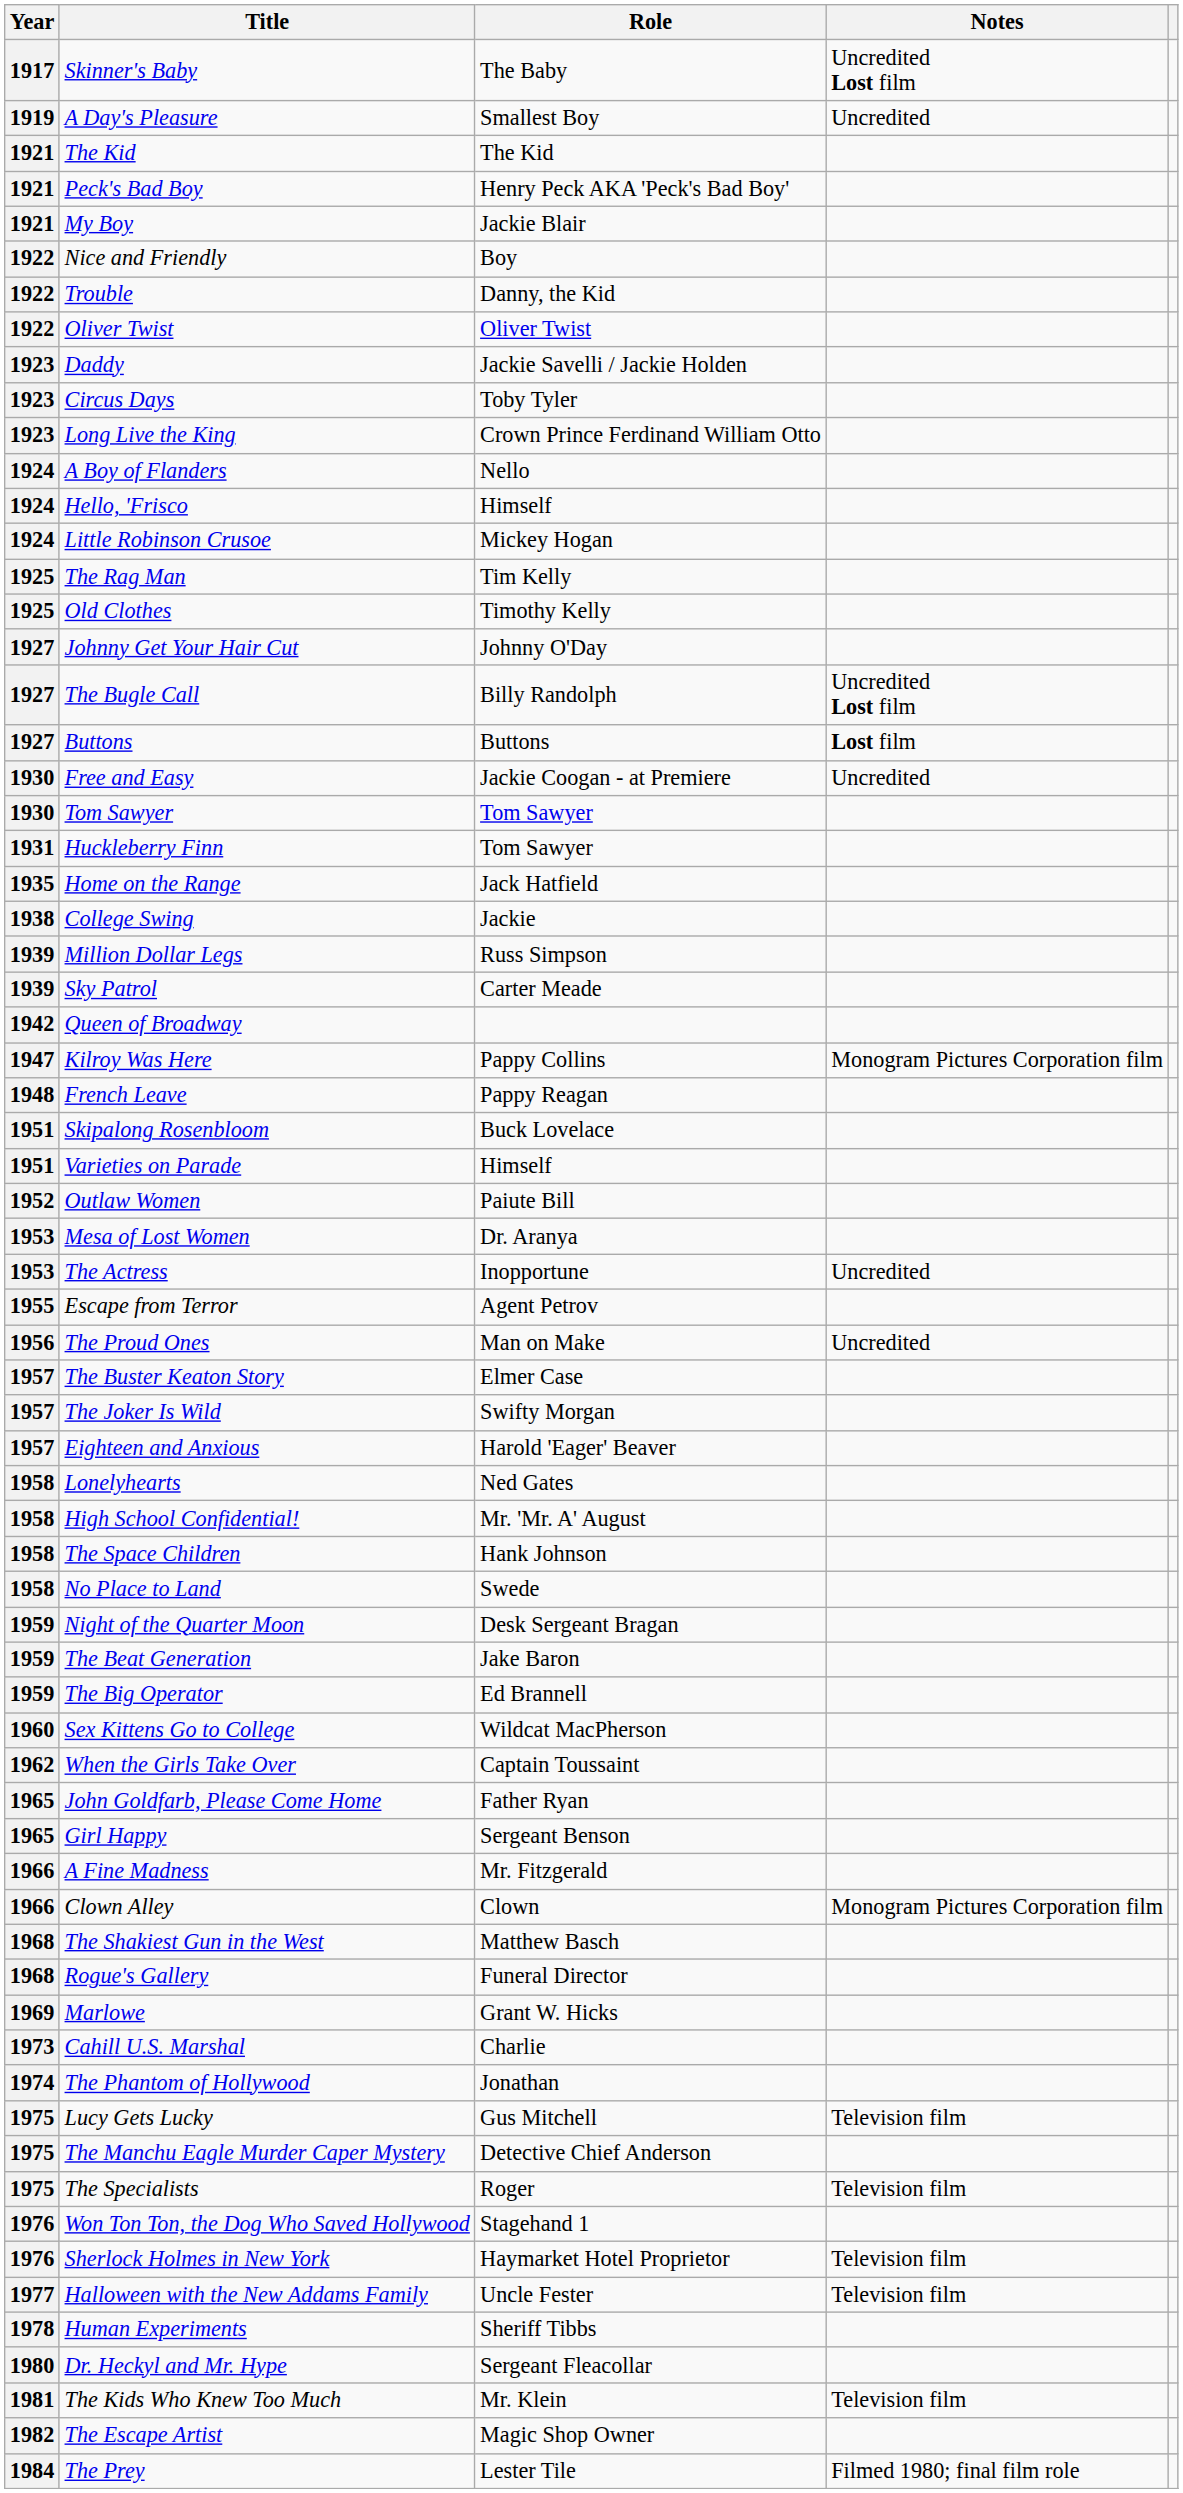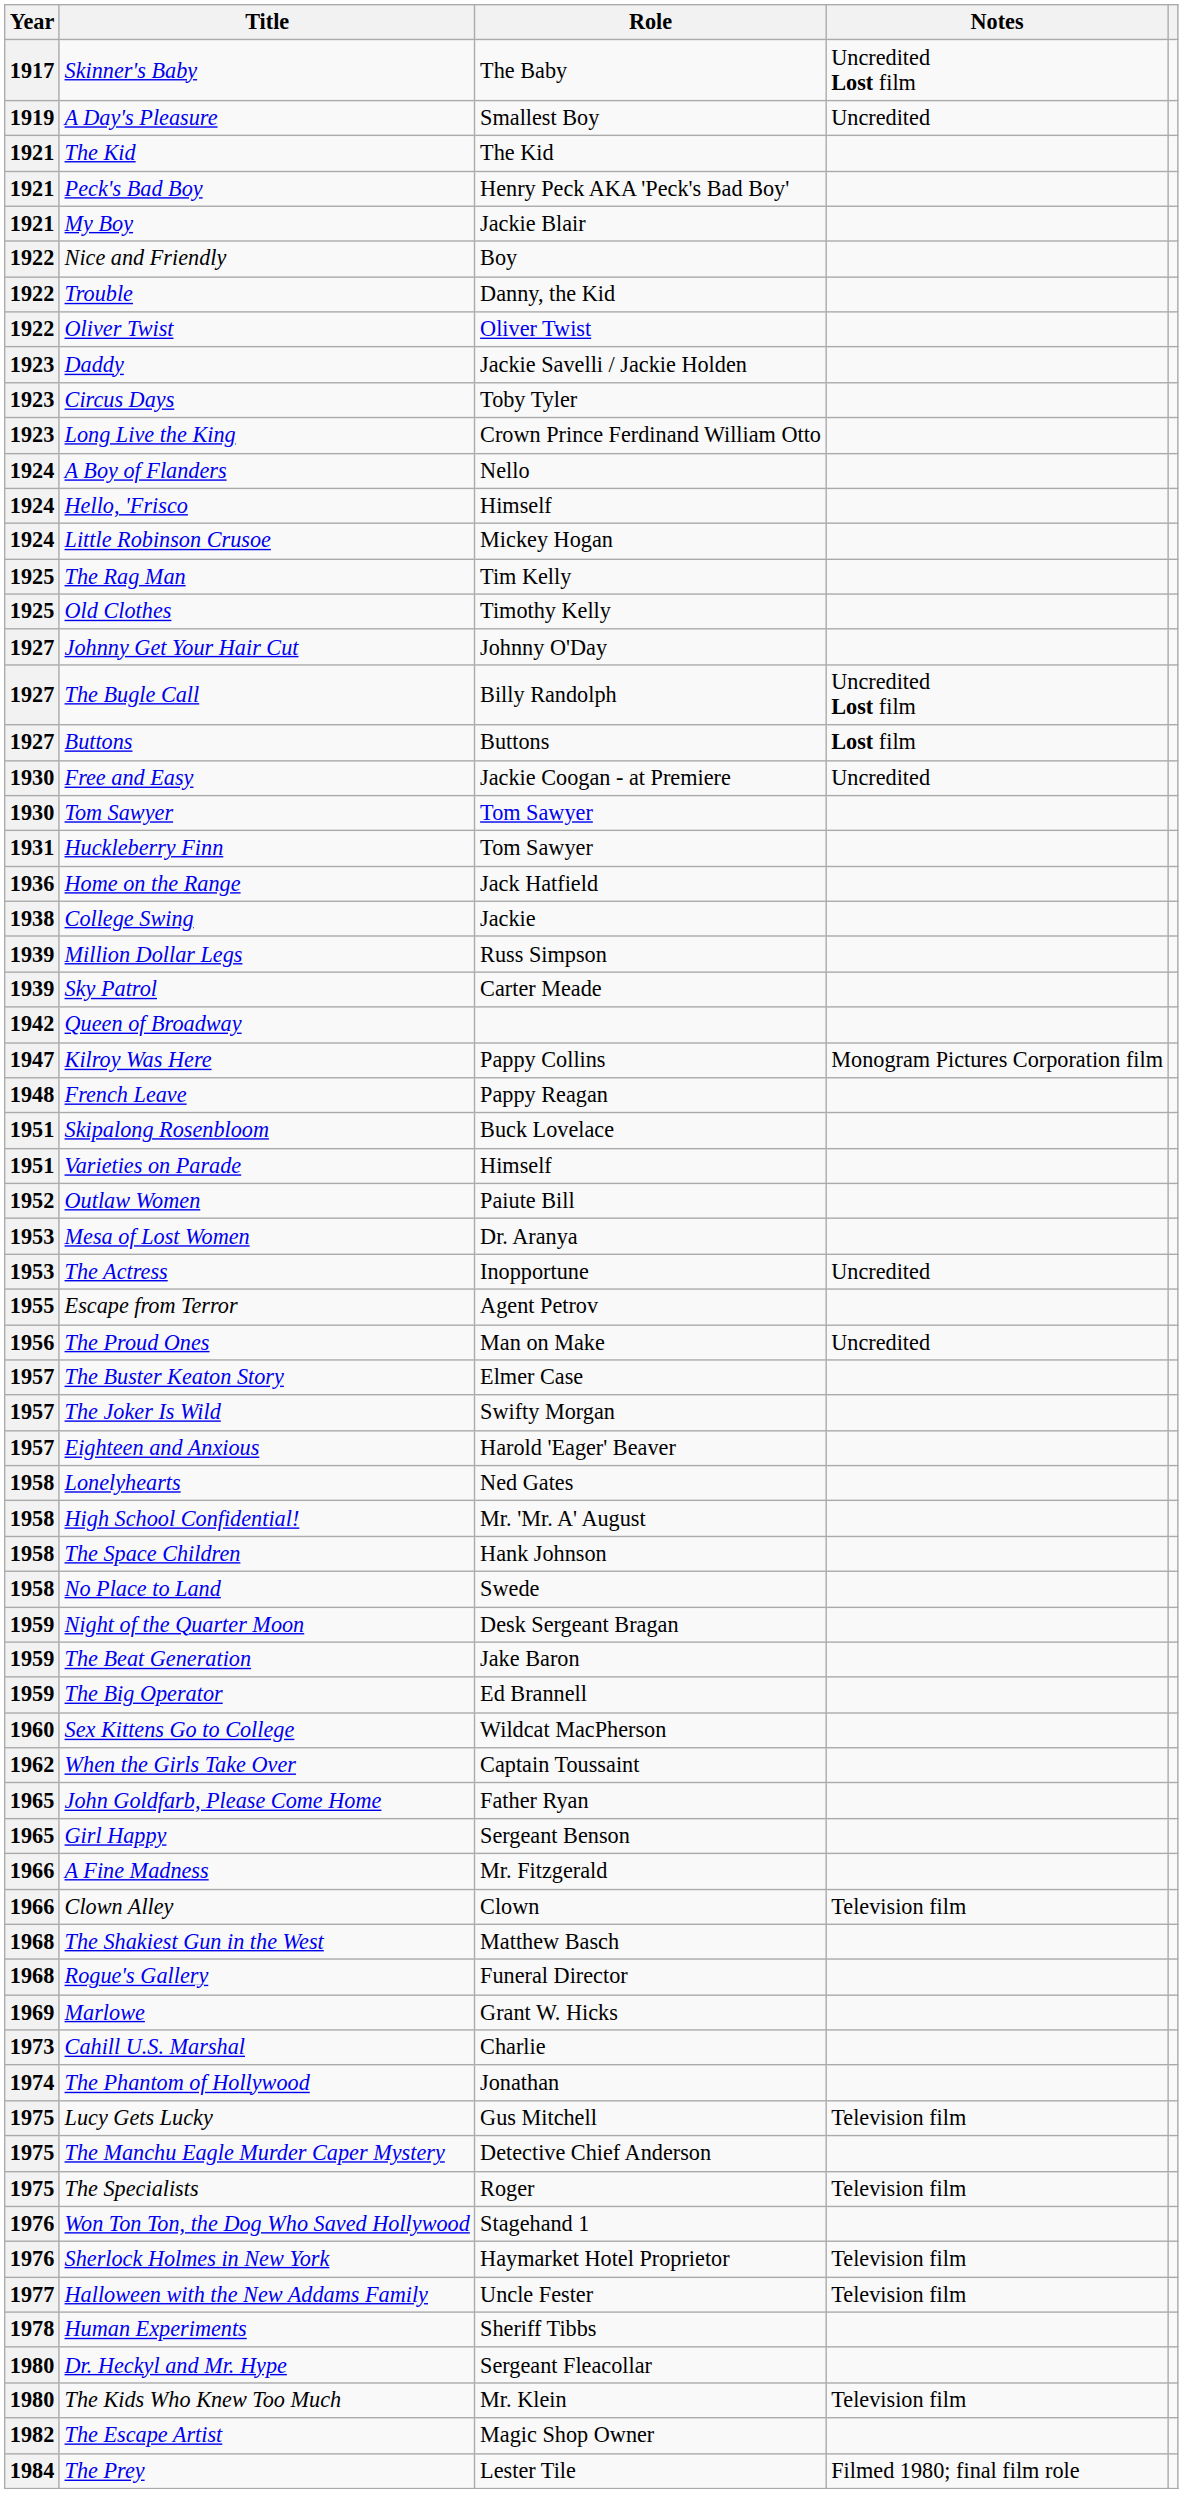Home on the Range | Year: 1935 -> 1936
Clown Alley | Notes: Monogram Pictures Corporation film -> Television film
The Kids Who Knew Too Much | Year: 1981 -> 1980
